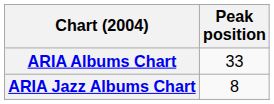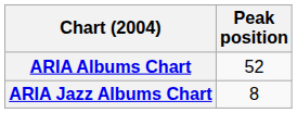ARIA Albums Chart | Peak position: 33 -> 52
